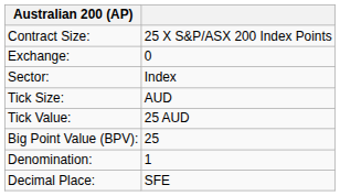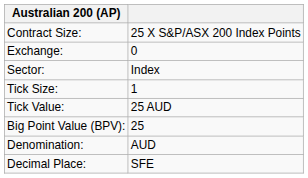Tick Size: | column 2: AUD -> 1
Denomination: | column 2: 1 -> AUD
